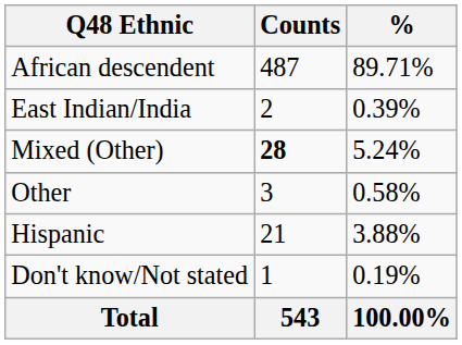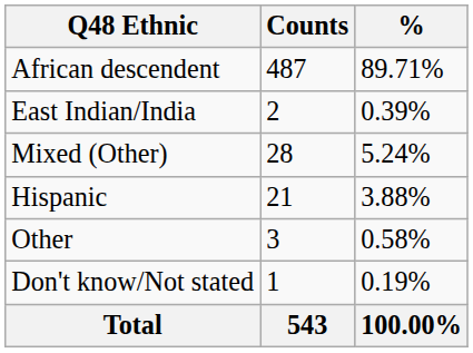Mixed (Other) | Counts: bold -> normal
rows swapped: Hispanic <-> Other
